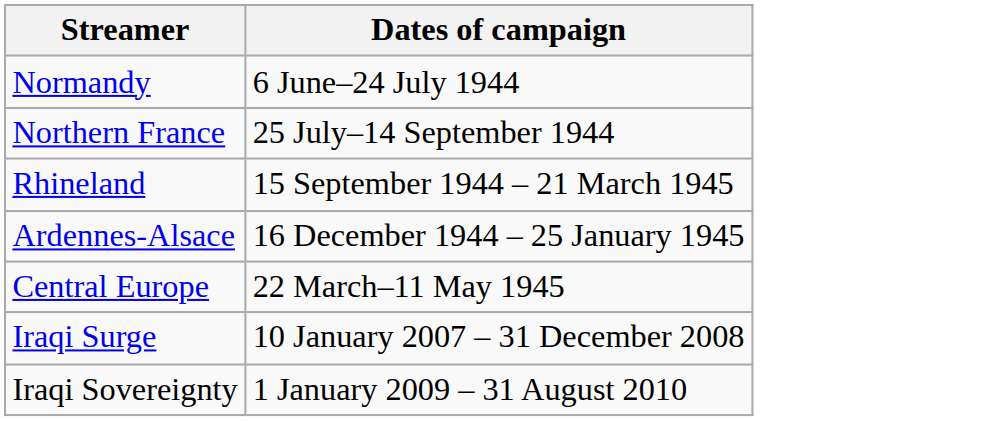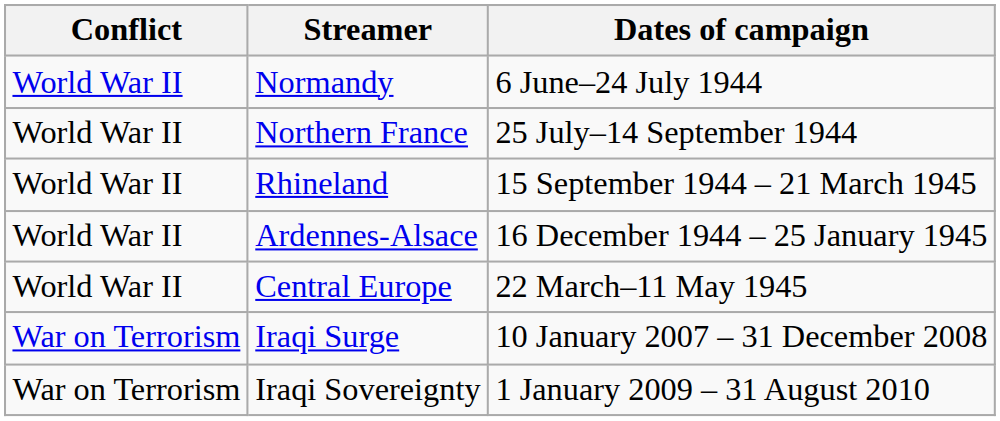+ column: Conflict | World War II | World War II | World War II | World War II | World War II | War on Terrorism | War on Terrorism
